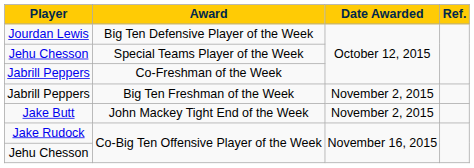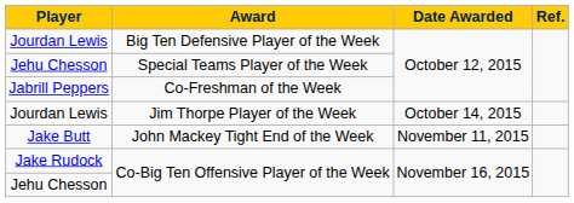+ row: Jourdan Lewis | Jim Thorpe Player of the Week | October 14, 2015
- row: Jabrill Peppers | Big Ten Freshman of the Week | November 2, 2015
John Mackey Tight End of the Week | Date Awarded: November 2, 2015 -> November 11, 2015
